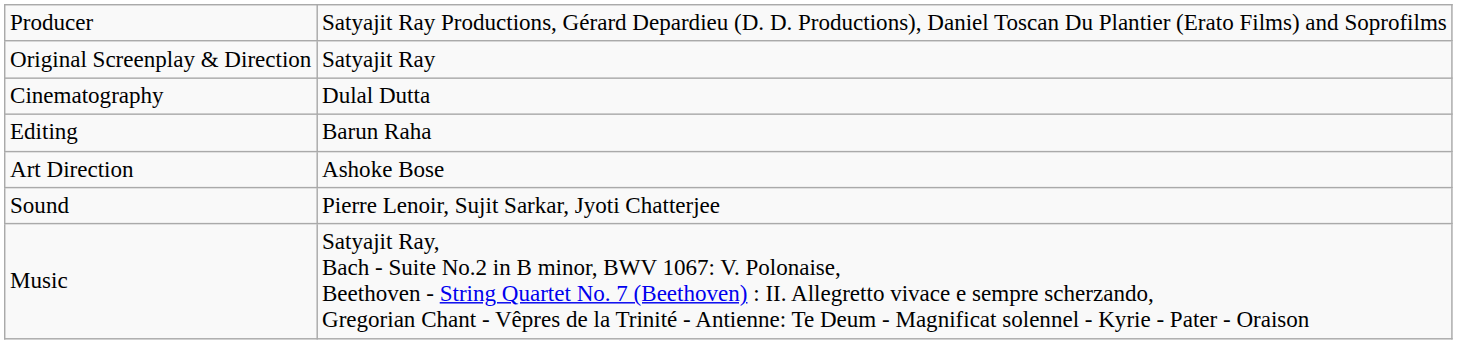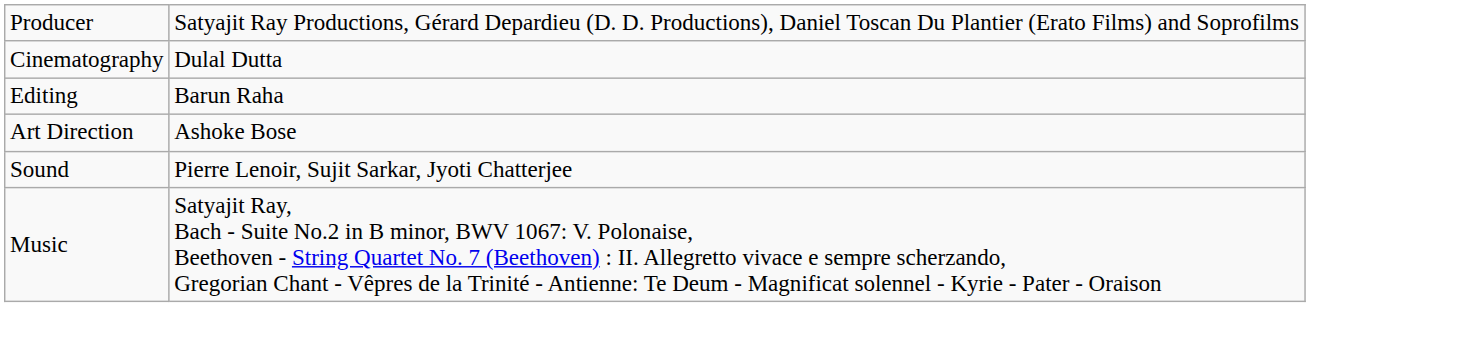- row: Original Screenplay & Direction | Satyajit Ray
